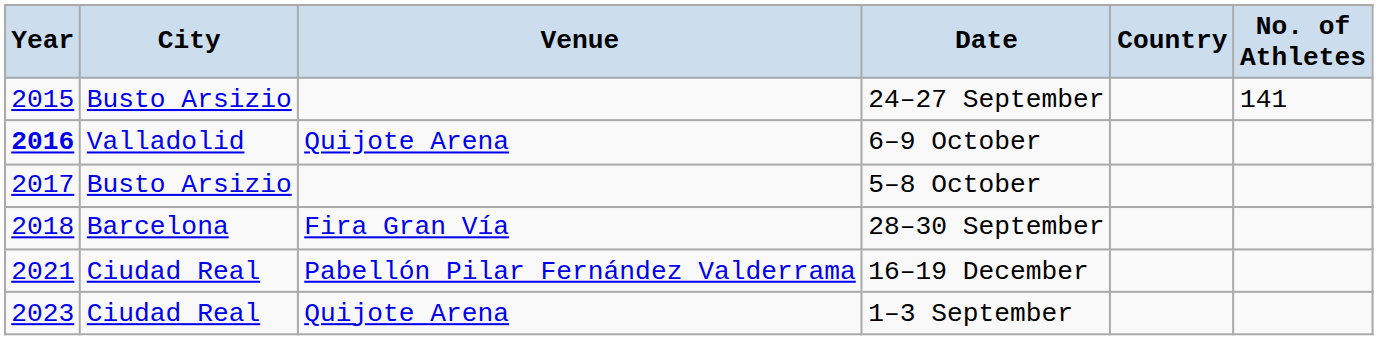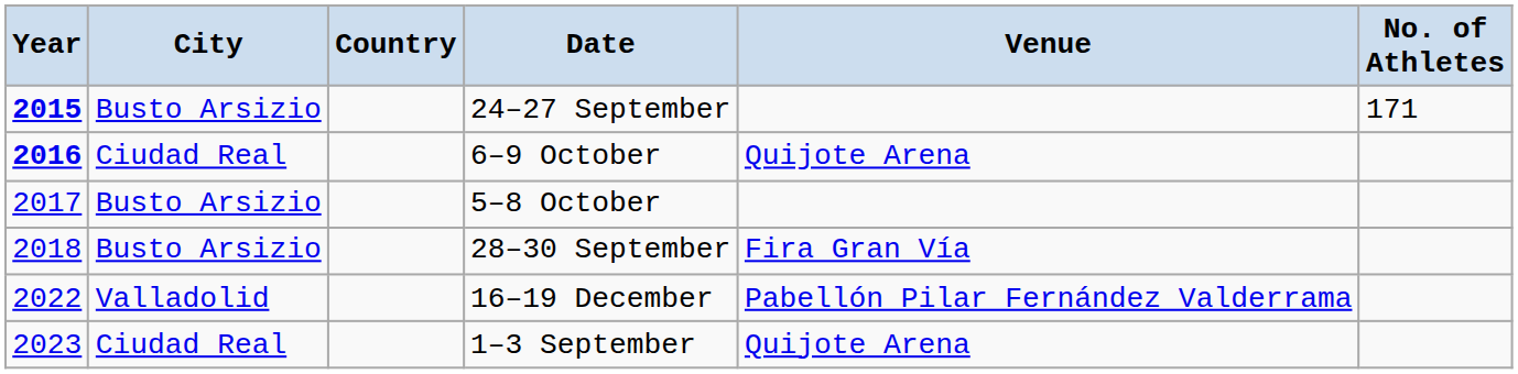columns swapped: Country <-> Venue
24–27 September | Year: normal -> bold
24–27 September | No. of Athletes: 141 -> 171
6–9 October | City: Valladolid -> Ciudad Real
28–30 September | City: Barcelona -> Busto Arsizio
16–19 December | Year: 2021 -> 2022
16–19 December | City: Ciudad Real -> Valladolid
